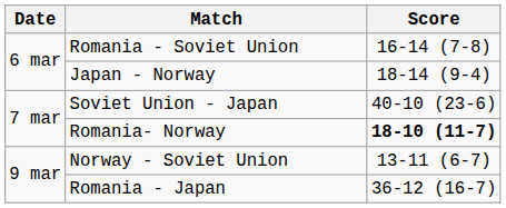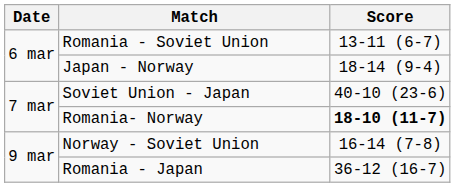Romania - Soviet Union | Score: 16-14 (7-8) -> 13-11 (6-7)
Norway - Soviet Union | Score: 13-11 (6-7) -> 16-14 (7-8)
